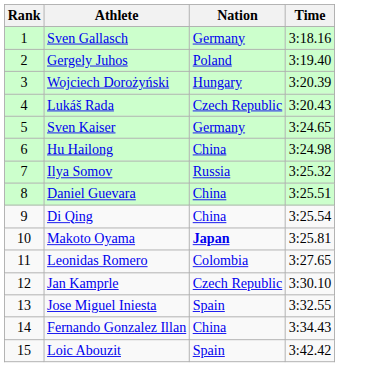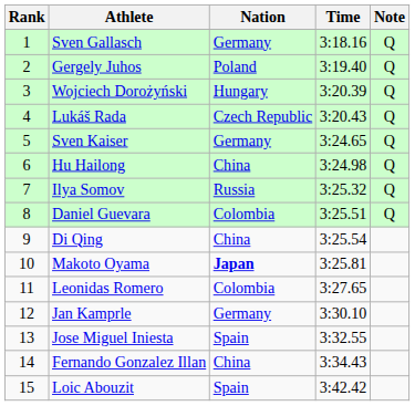+ column: Note | Q | Q | Q | Q | Q | Q | Q | Q
Daniel Guevara | Nation: China -> Colombia
Jan Kamprle | Nation: Czech Republic -> Germany
